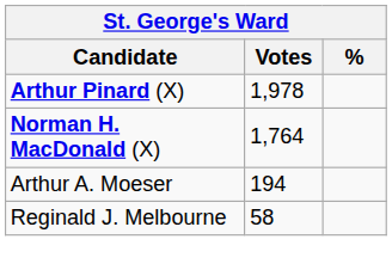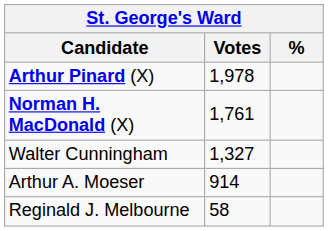Norman H. MacDonald (X) | Votes: 1,764 -> 1,761
+ row: Walter Cunningham | 1,327
Arthur A. Moeser | Votes: 194 -> 914
